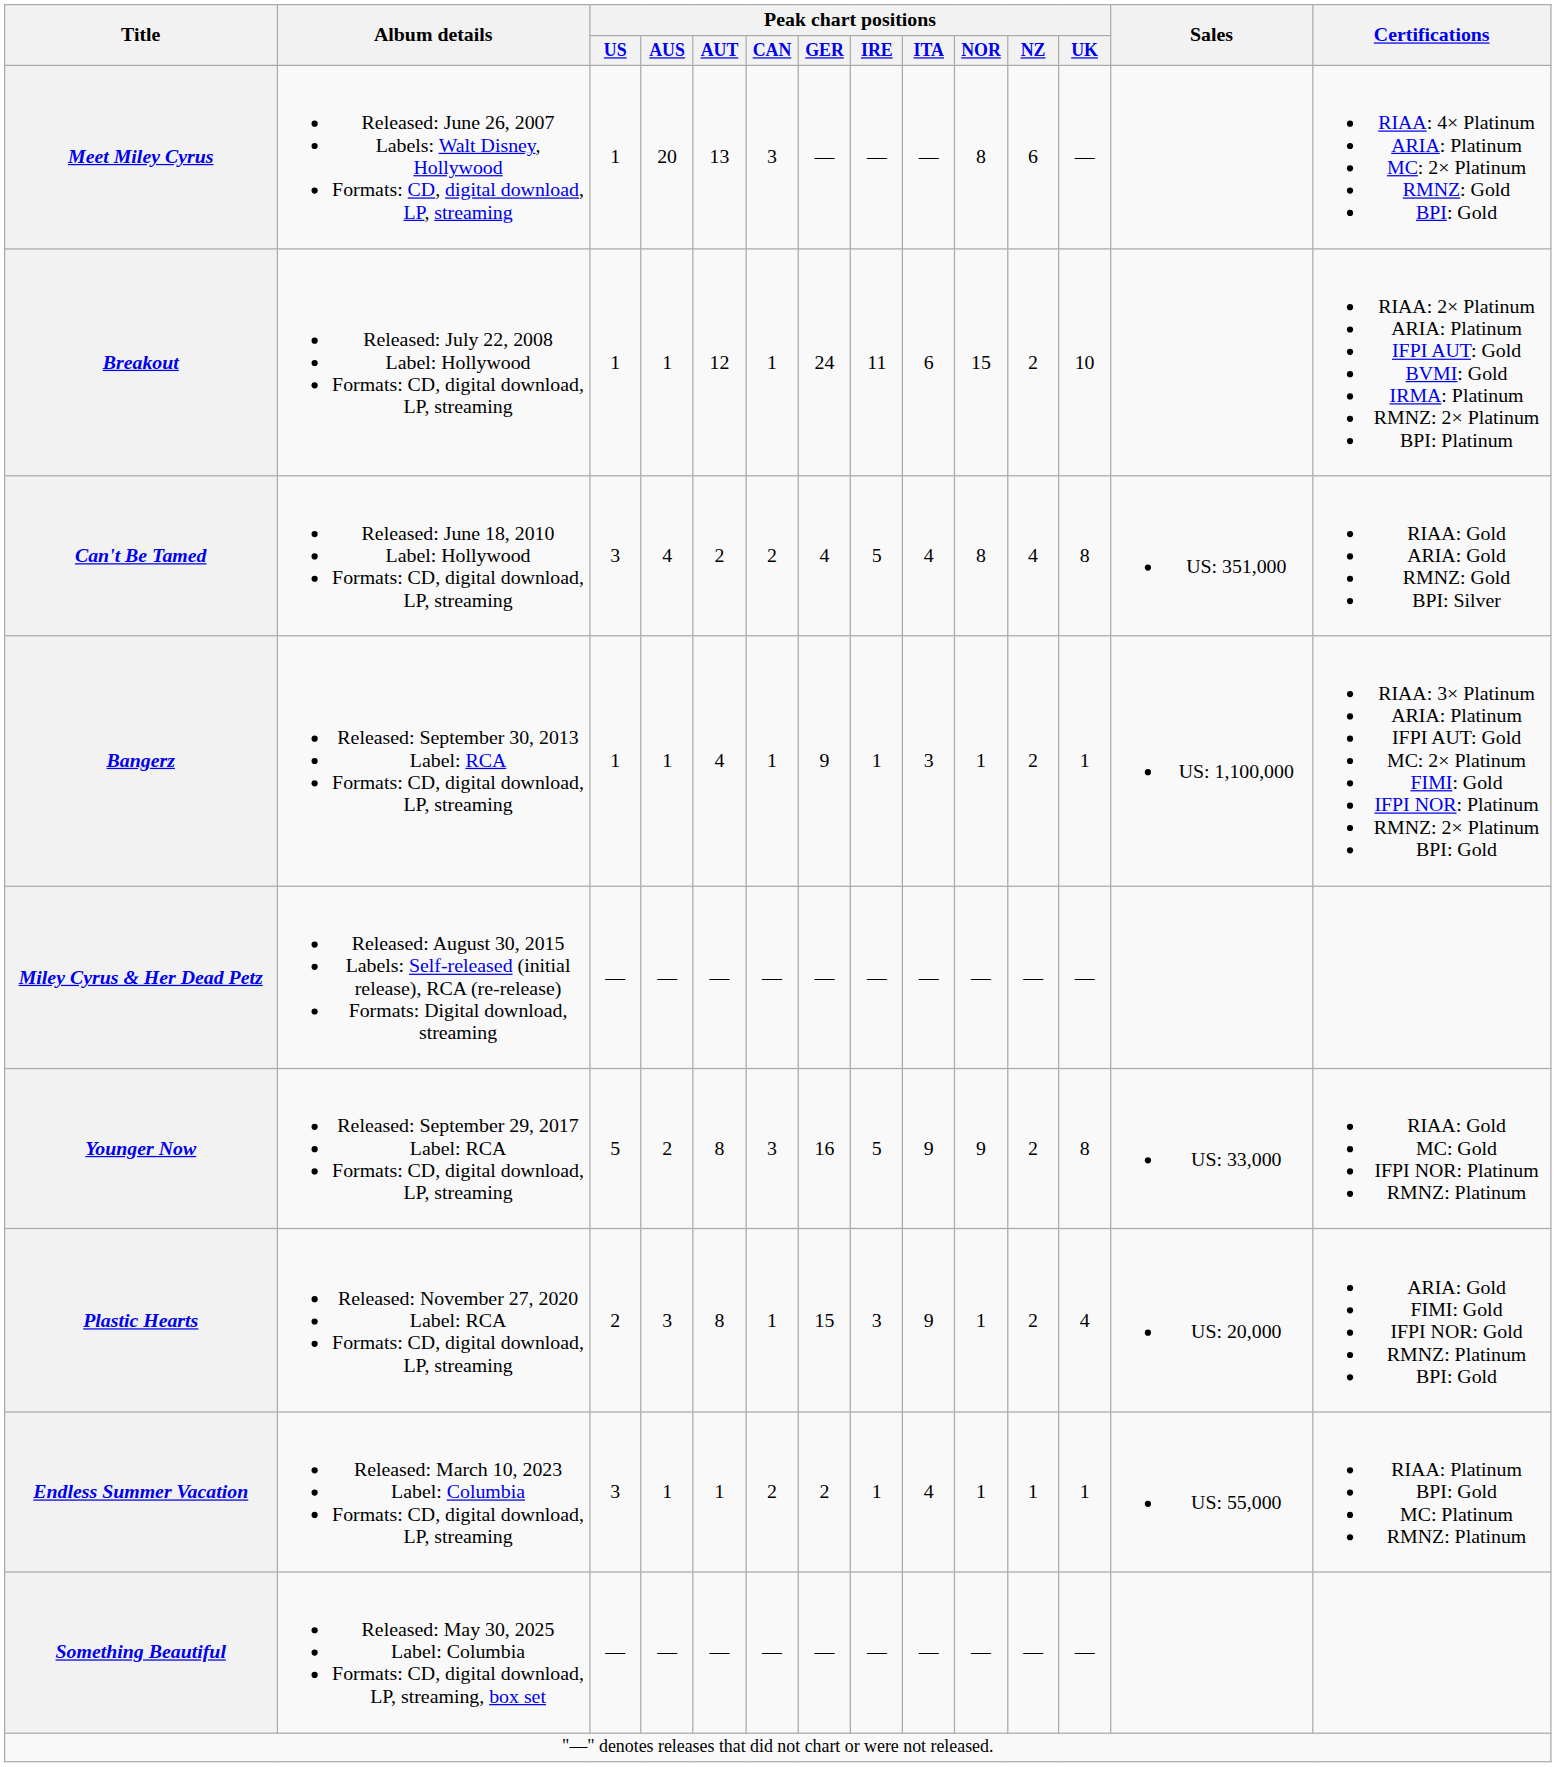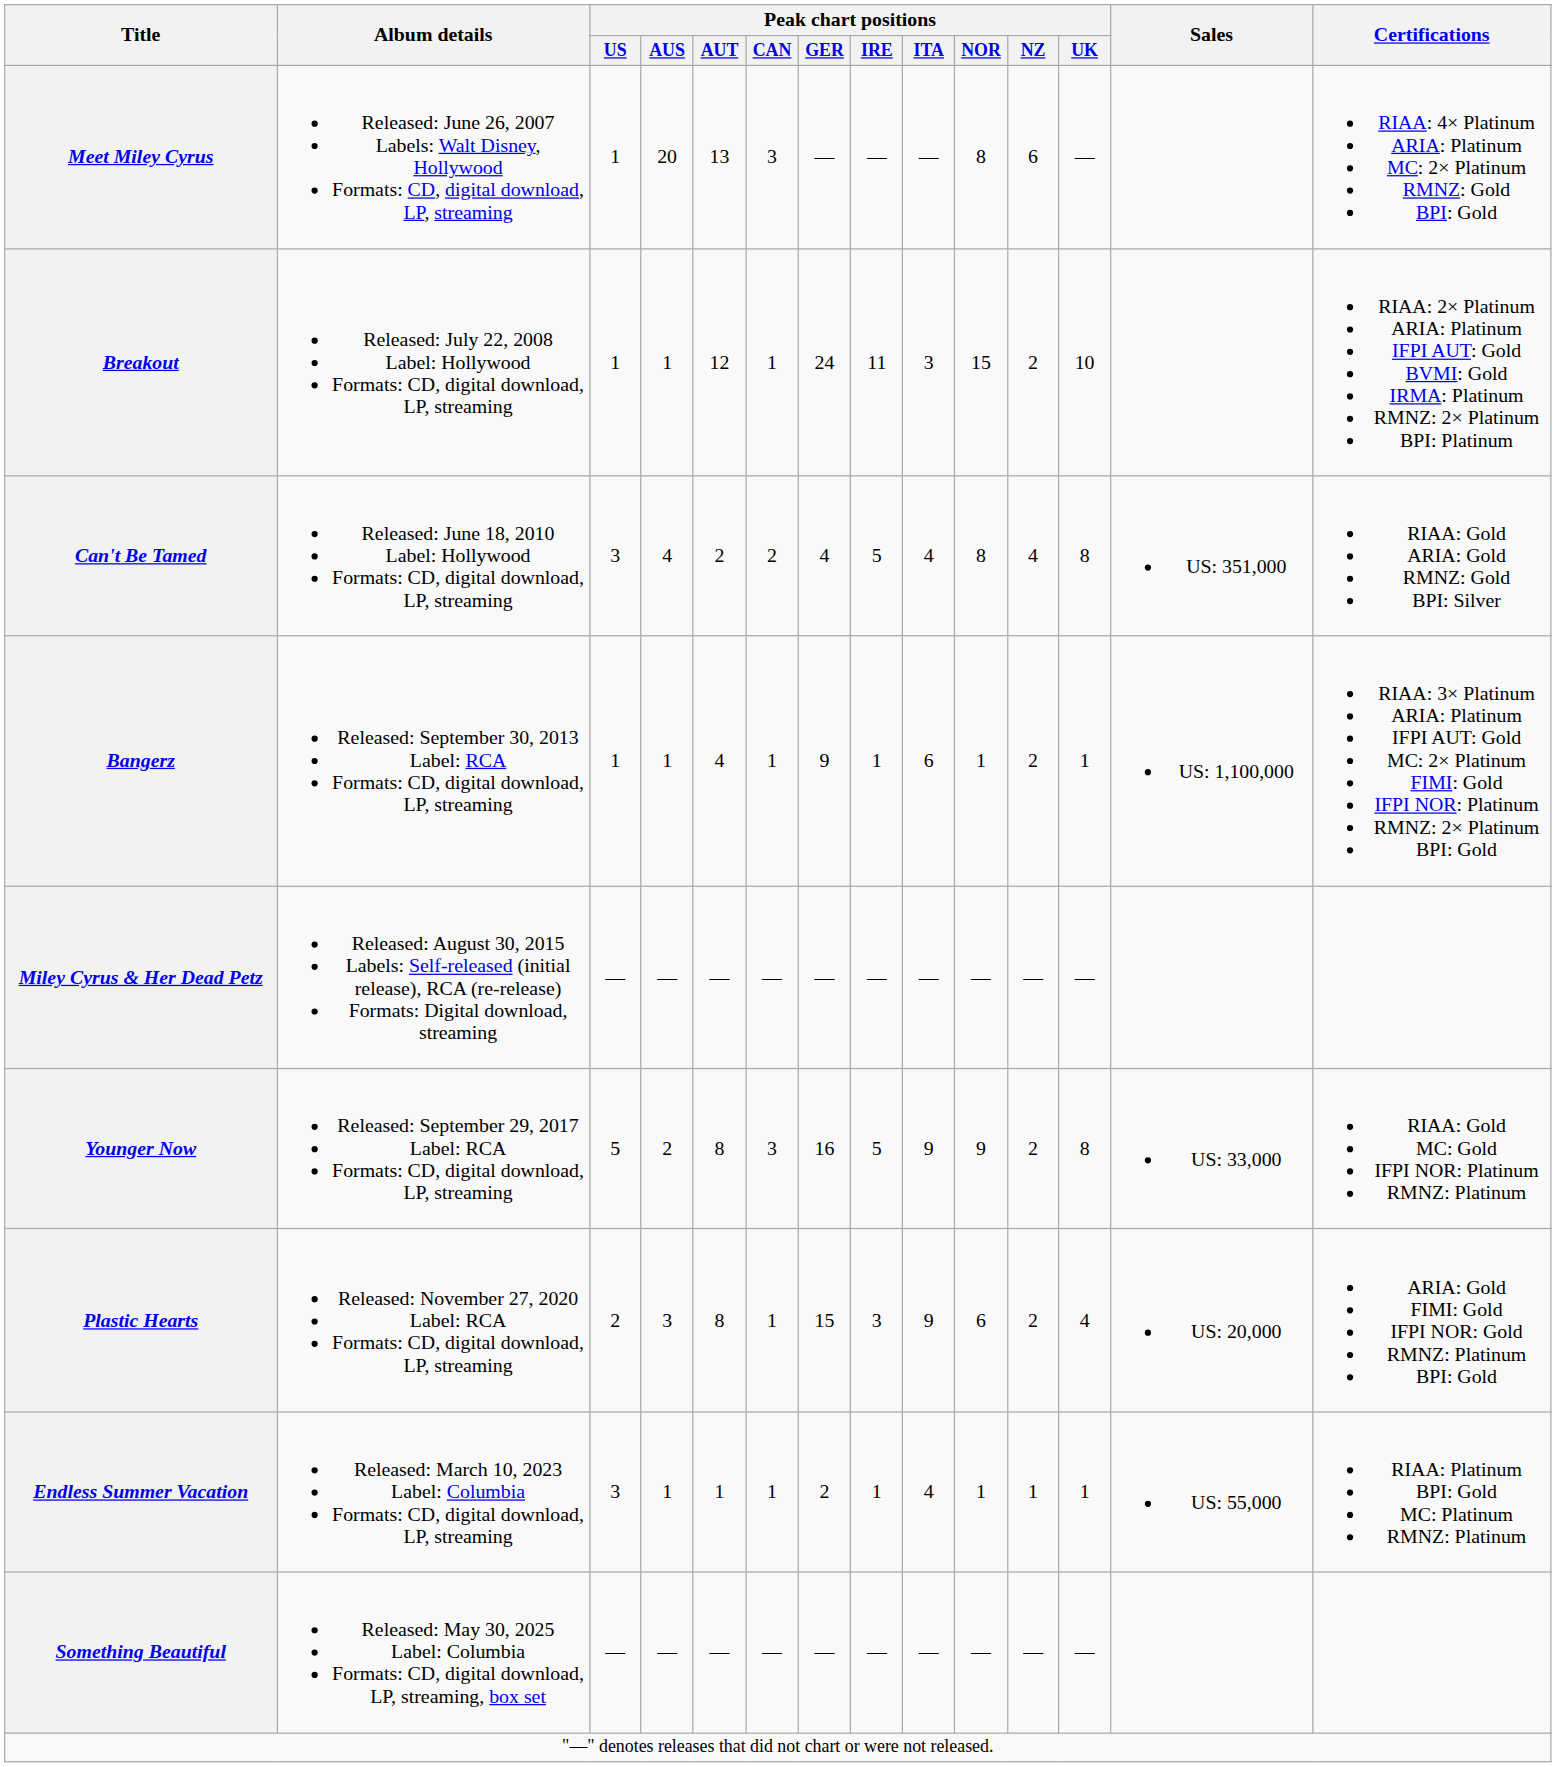Breakout | Peak chart positions / ITA: 6 -> 3
Bangerz | Peak chart positions / ITA: 3 -> 6
Plastic Hearts | Peak chart positions / NOR: 1 -> 6
Endless Summer Vacation | Peak chart positions / CAN: 2 -> 1
